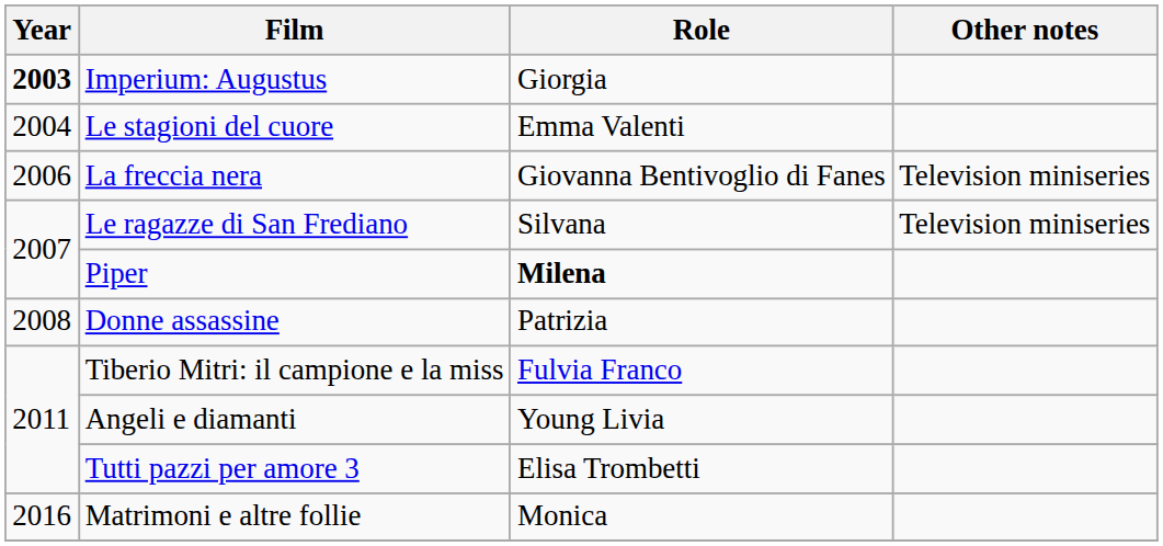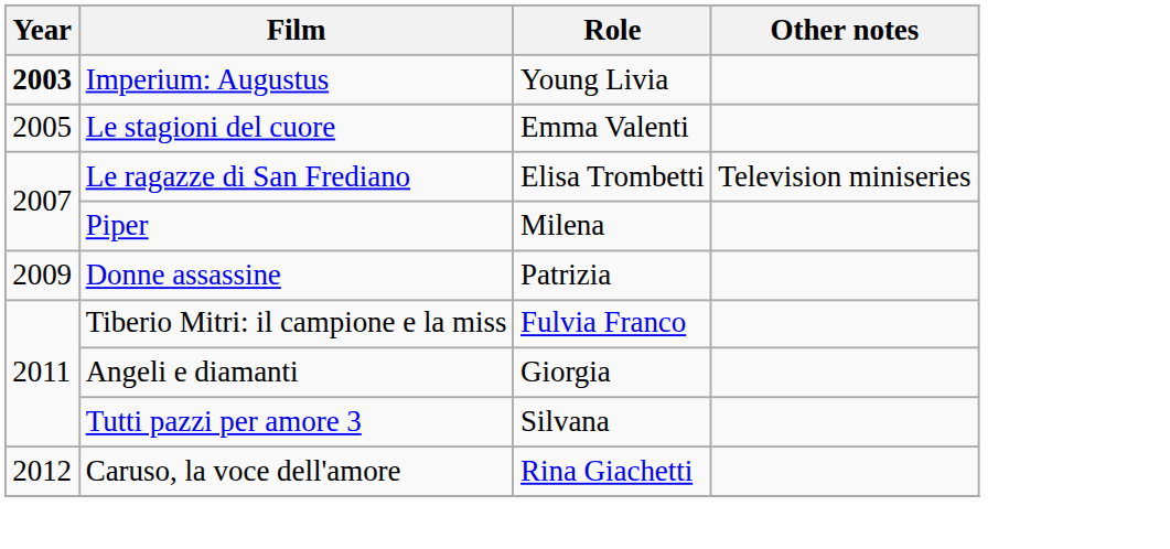Imperium: Augustus | Role: Giorgia -> Young Livia
Le stagioni del cuore | Year: 2004 -> 2005
- row: 2006 | La freccia nera | Giovanna Bentivoglio di Fanes | Television miniseries
Le ragazze di San Frediano | Role: Silvana -> Elisa Trombetti
Piper | Role: bold -> normal
Donne assassine | Year: 2008 -> 2009
Angeli e diamanti | Role: Young Livia -> Giorgia
Tutti pazzi per amore 3 | Role: Elisa Trombetti -> Silvana
+ row: 2012 | Caruso, la voce dell'amore | Rina Giachetti
- row: 2016 | Matrimoni e altre follie | Monica
